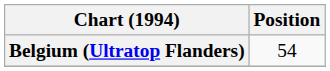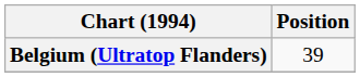Belgium (Ultratop Flanders) | Position: 54 -> 39
